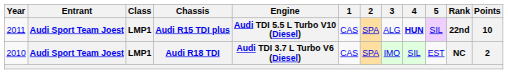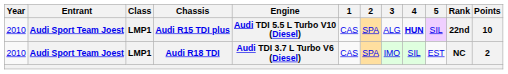Audi R15 TDI plus | Year: 2011 -> 2010
